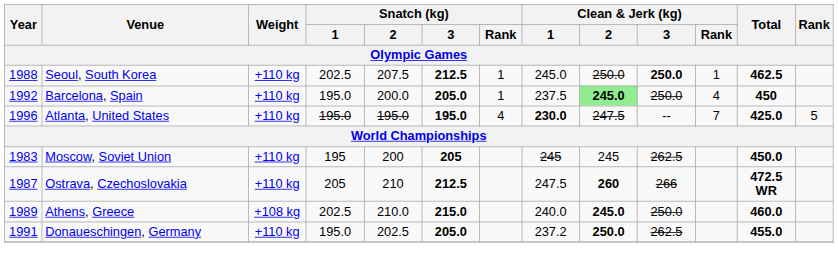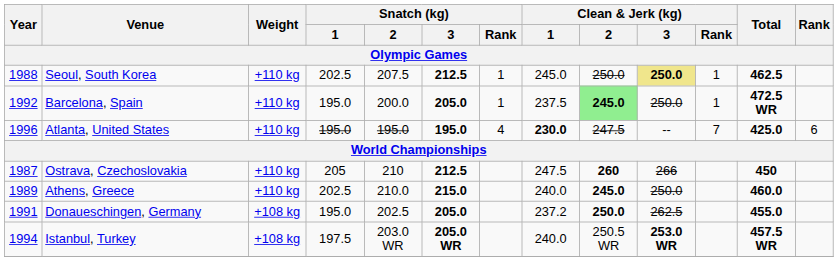Seoul, South Korea | Clean & Jerk (kg) / 3: no background -> khaki background
Barcelona, Spain | Clean & Jerk (kg) / Rank: 4 -> 1
Barcelona, Spain | Total: 450 -> 472.5 WR
Atlanta, United States | Rank: 5 -> 6
- row: 1983 | Moscow, Soviet Union | +110 kg | 195 | 200 | 205 | 245 | 245 | 262.5 | 450.0
Ostrava, Czechoslovakia | Total: 472.5 WR -> 450
Athens, Greece | Weight: +108 kg -> +110 kg
Donaueschingen, Germany | Weight: +110 kg -> +108 kg
+ row: 1994 | Istanbul, Turkey | +108 kg | 197.5 | 203.0 WR | 205.0 WR | 240.0 | 250.5 WR | 253.0 WR | 457.5 WR
